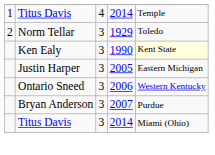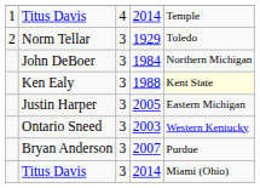+ row: John DeBoer | 3 | 1984 | Northern Michigan
Ken Ealy | column 4: 1990 -> 1988
Ontario Sneed | column 4: 2006 -> 2003
